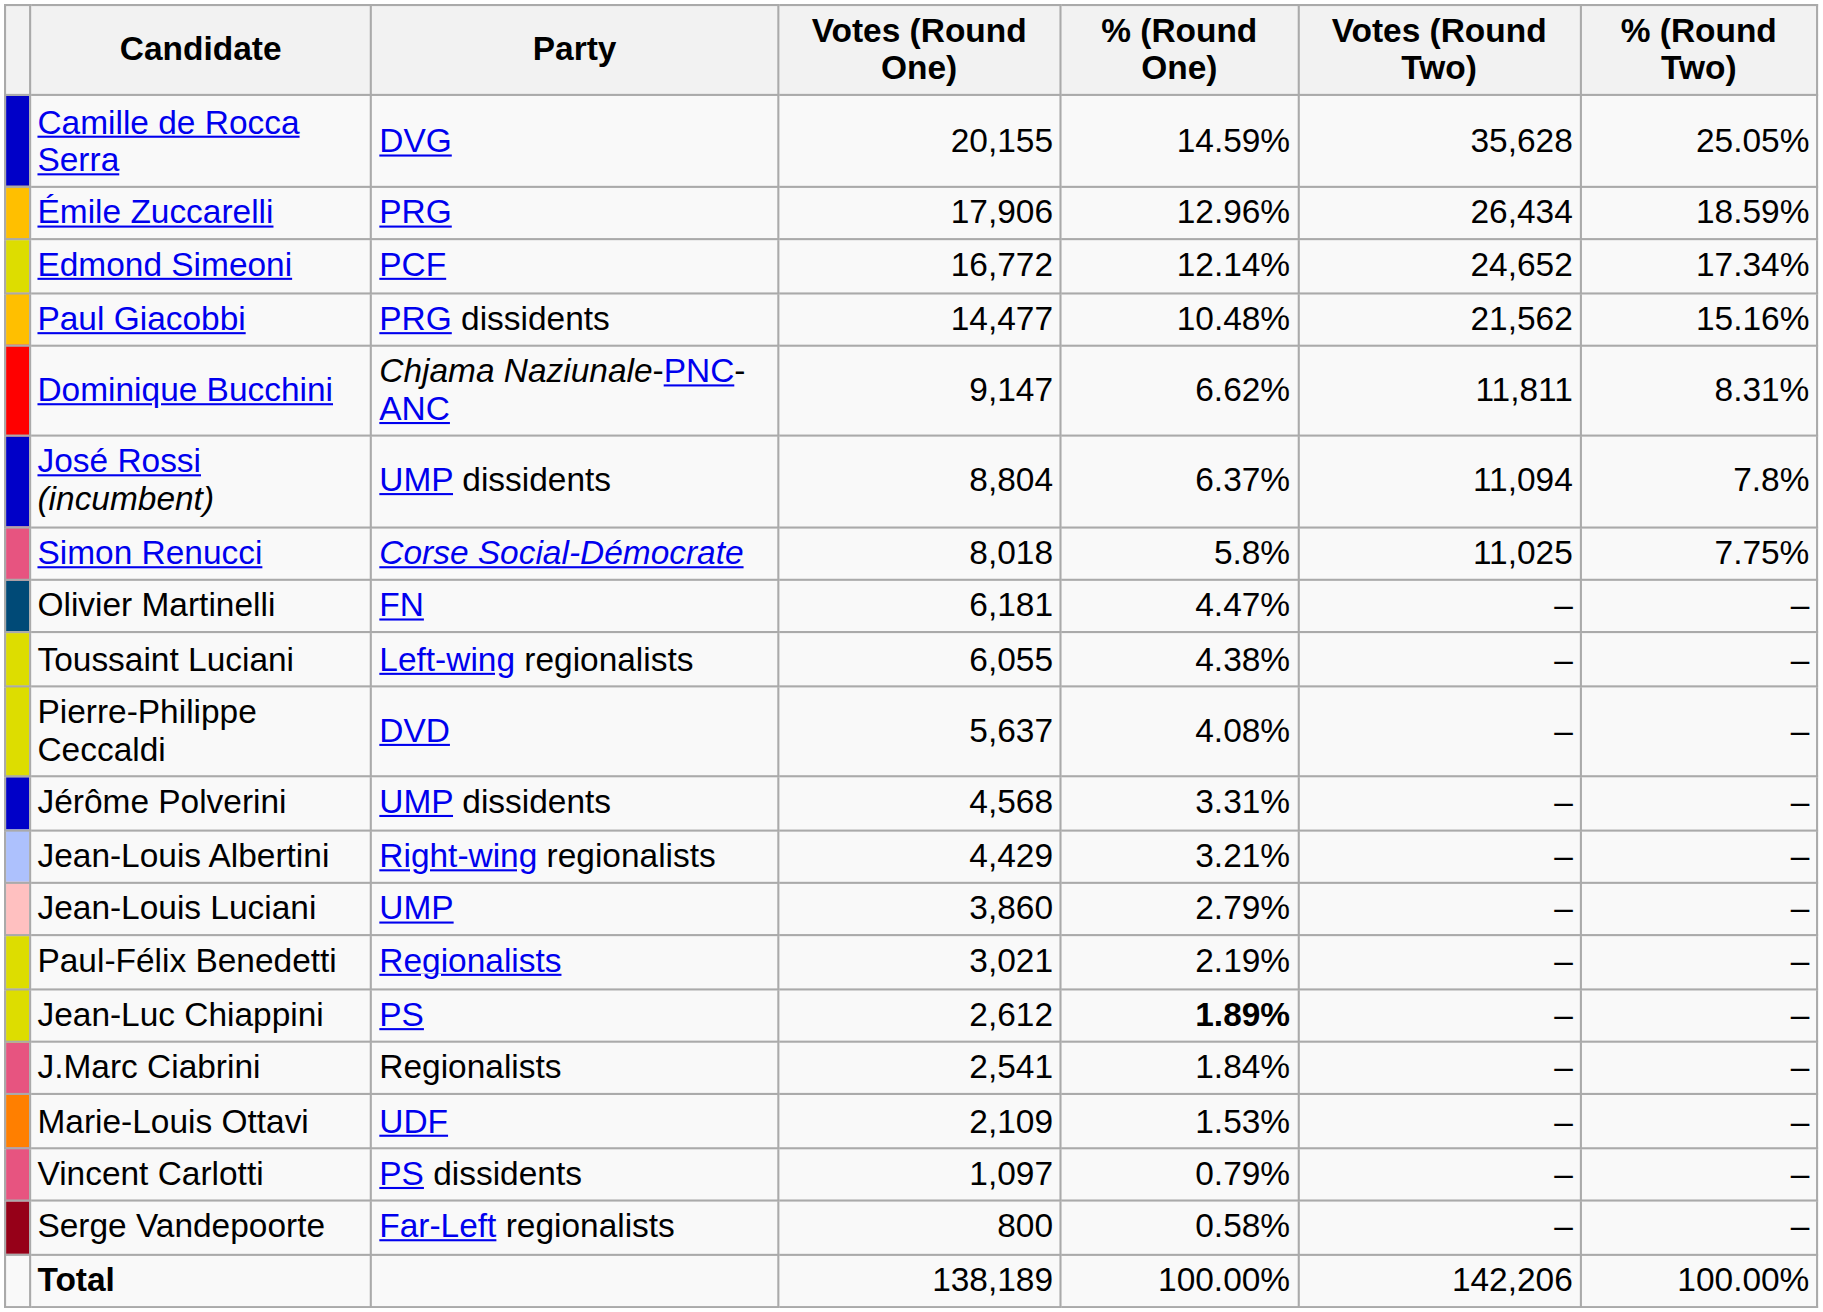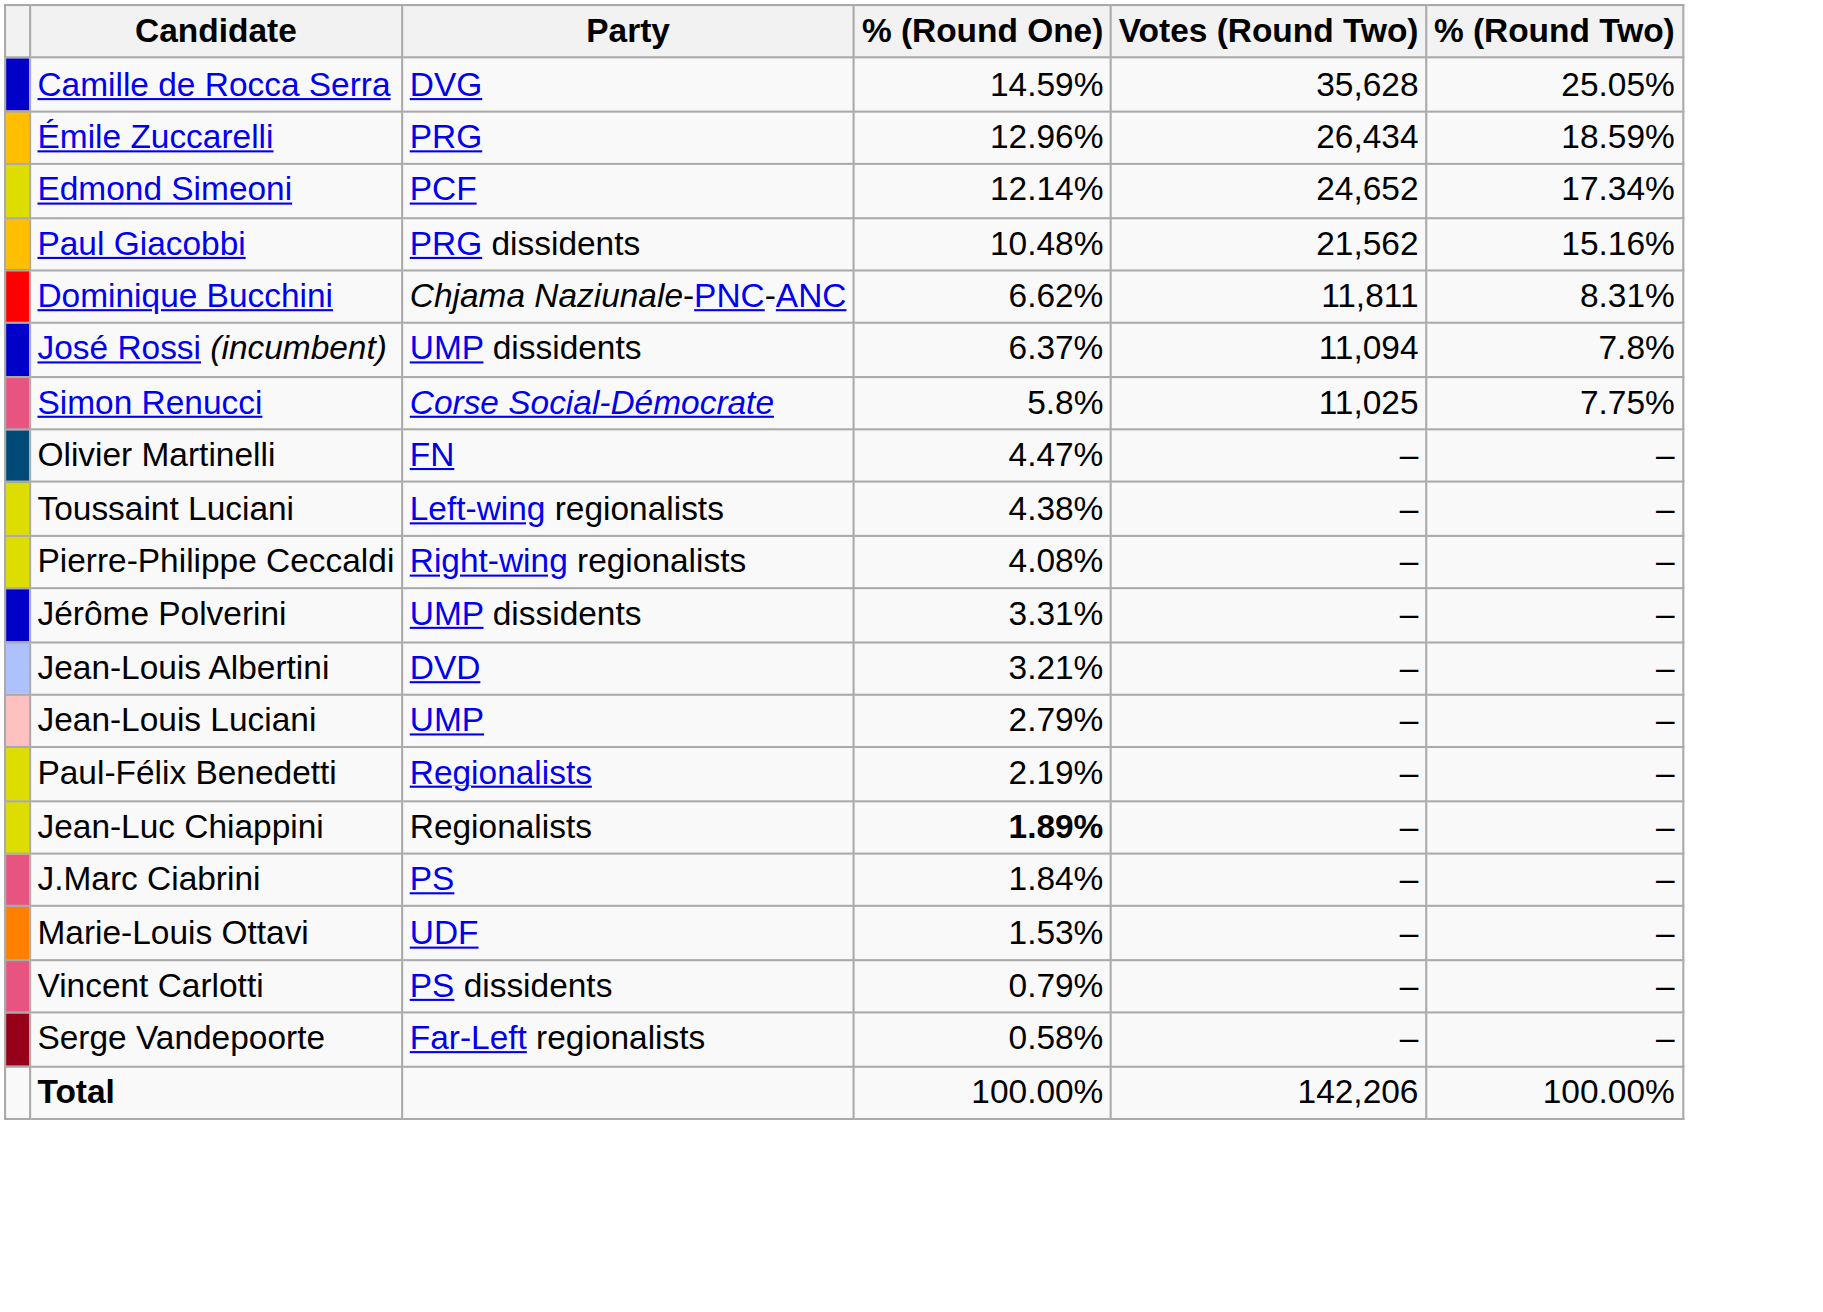- column: Votes (Round One) | 20,155 | 17,906 | 16,772 | 14,477 | 9,147 | 8,804 | 8,018 | 6,181 | 6,055 | 5,637 | 4,568 | 4,429 | 3,860 | 3,021 | 2,612 | 2,541 | 2,109 | 1,097 | 800 | 138,189
Pierre-Philippe Ceccaldi | Party: DVD -> Right-wing regionalists
Jean-Louis Albertini | Party: Right-wing regionalists -> DVD
Jean-Luc Chiappini | Party: PS -> Regionalists
J.Marc Ciabrini | Party: Regionalists -> PS
